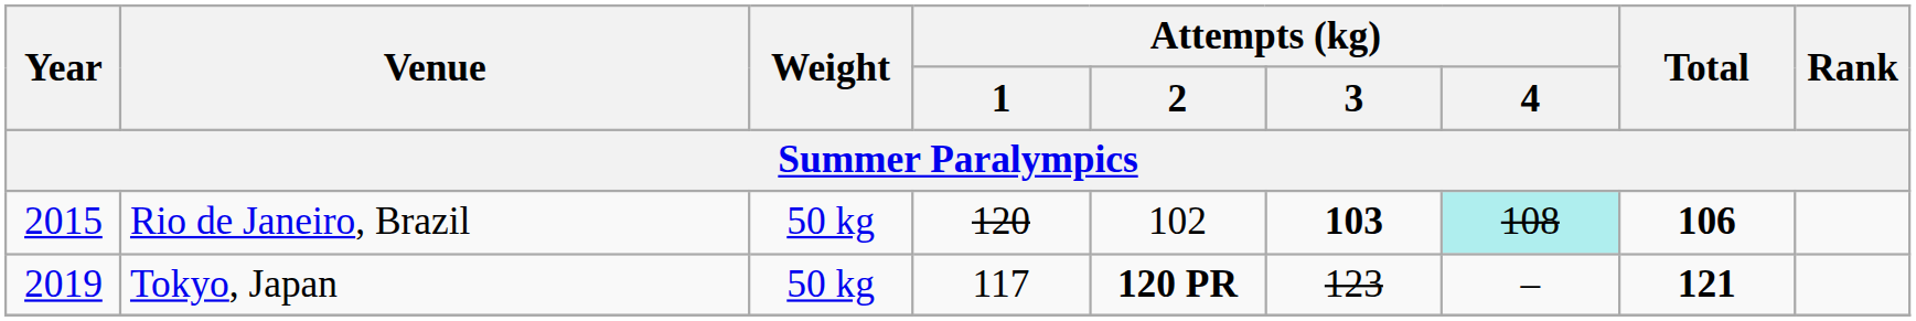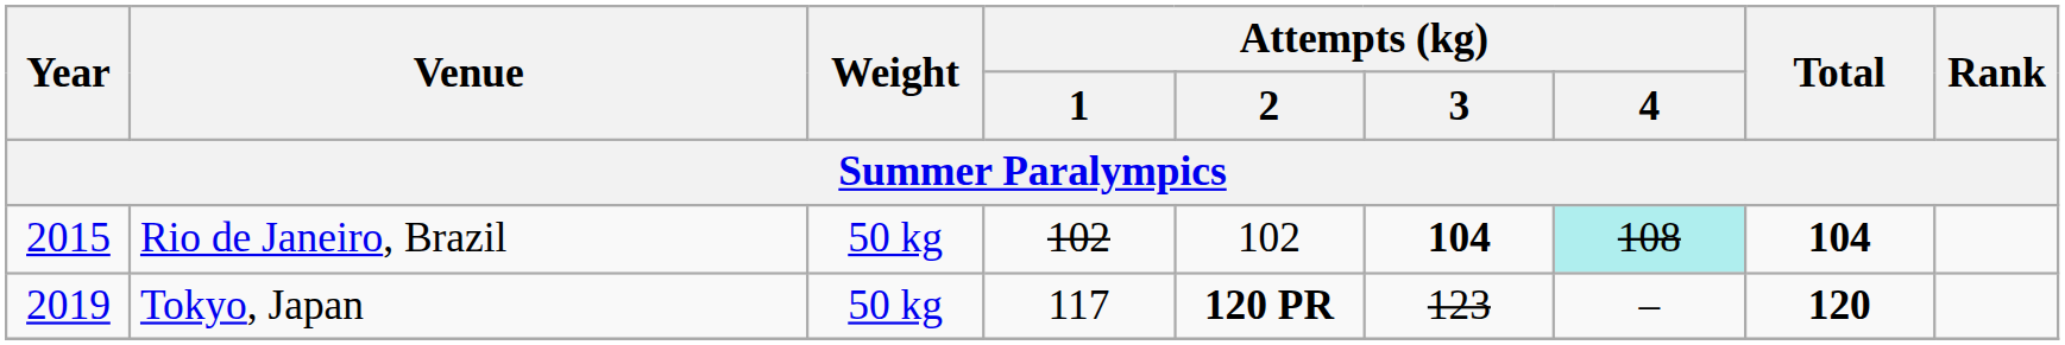Rio de Janeiro, Brazil | Attempts (kg) / 1: 120 -> 102
Rio de Janeiro, Brazil | Attempts (kg) / 3: 103 -> 104
Rio de Janeiro, Brazil | Total: 106 -> 104
Tokyo, Japan | Total: 121 -> 120
